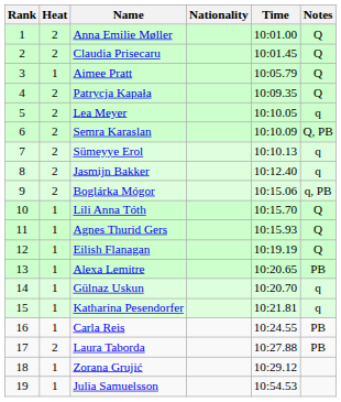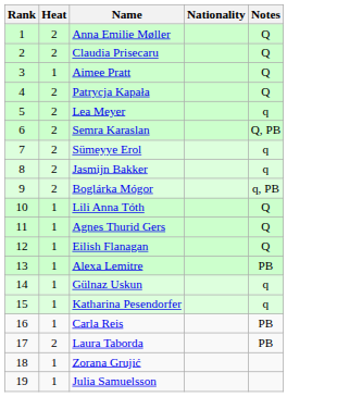- column: Time | 10:01.00 | 10:01.45 | 10:05.79 | 10:09.35 | 10:10.05 | 10:10.09 | 10:10.13 | 10:12.40 | 10:15.06 | 10:15.70 | 10:15.93 | 10:19.19 | 10:20.65 | 10:20.70 | 10:21.81 | 10:24.55 | 10:27.88 | 10:29.12 | 10:54.53
